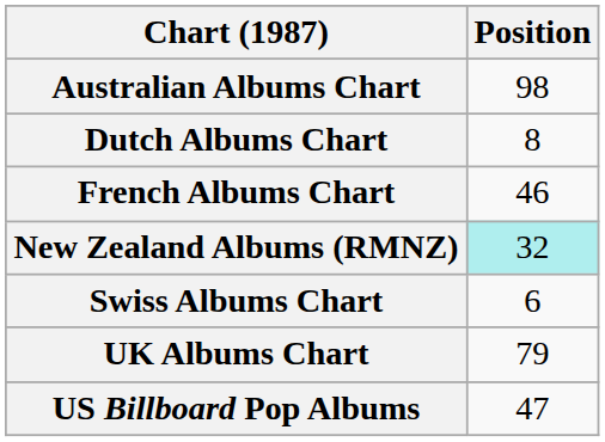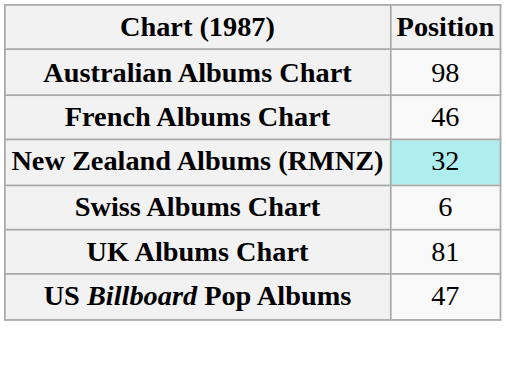- row: Dutch Albums Chart | 8
UK Albums Chart | Position: 79 -> 81
